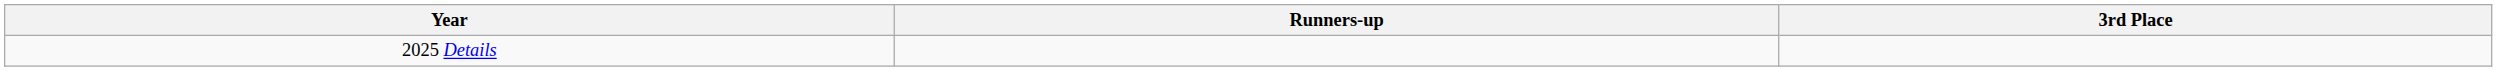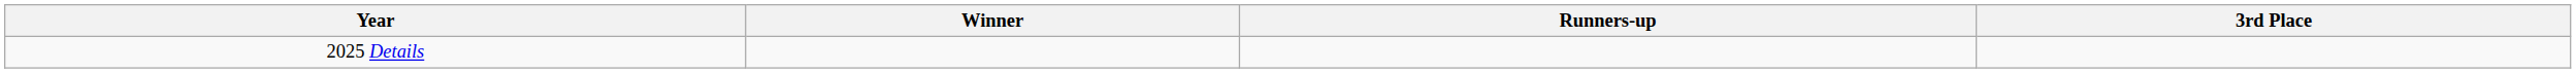+ column: Winner
